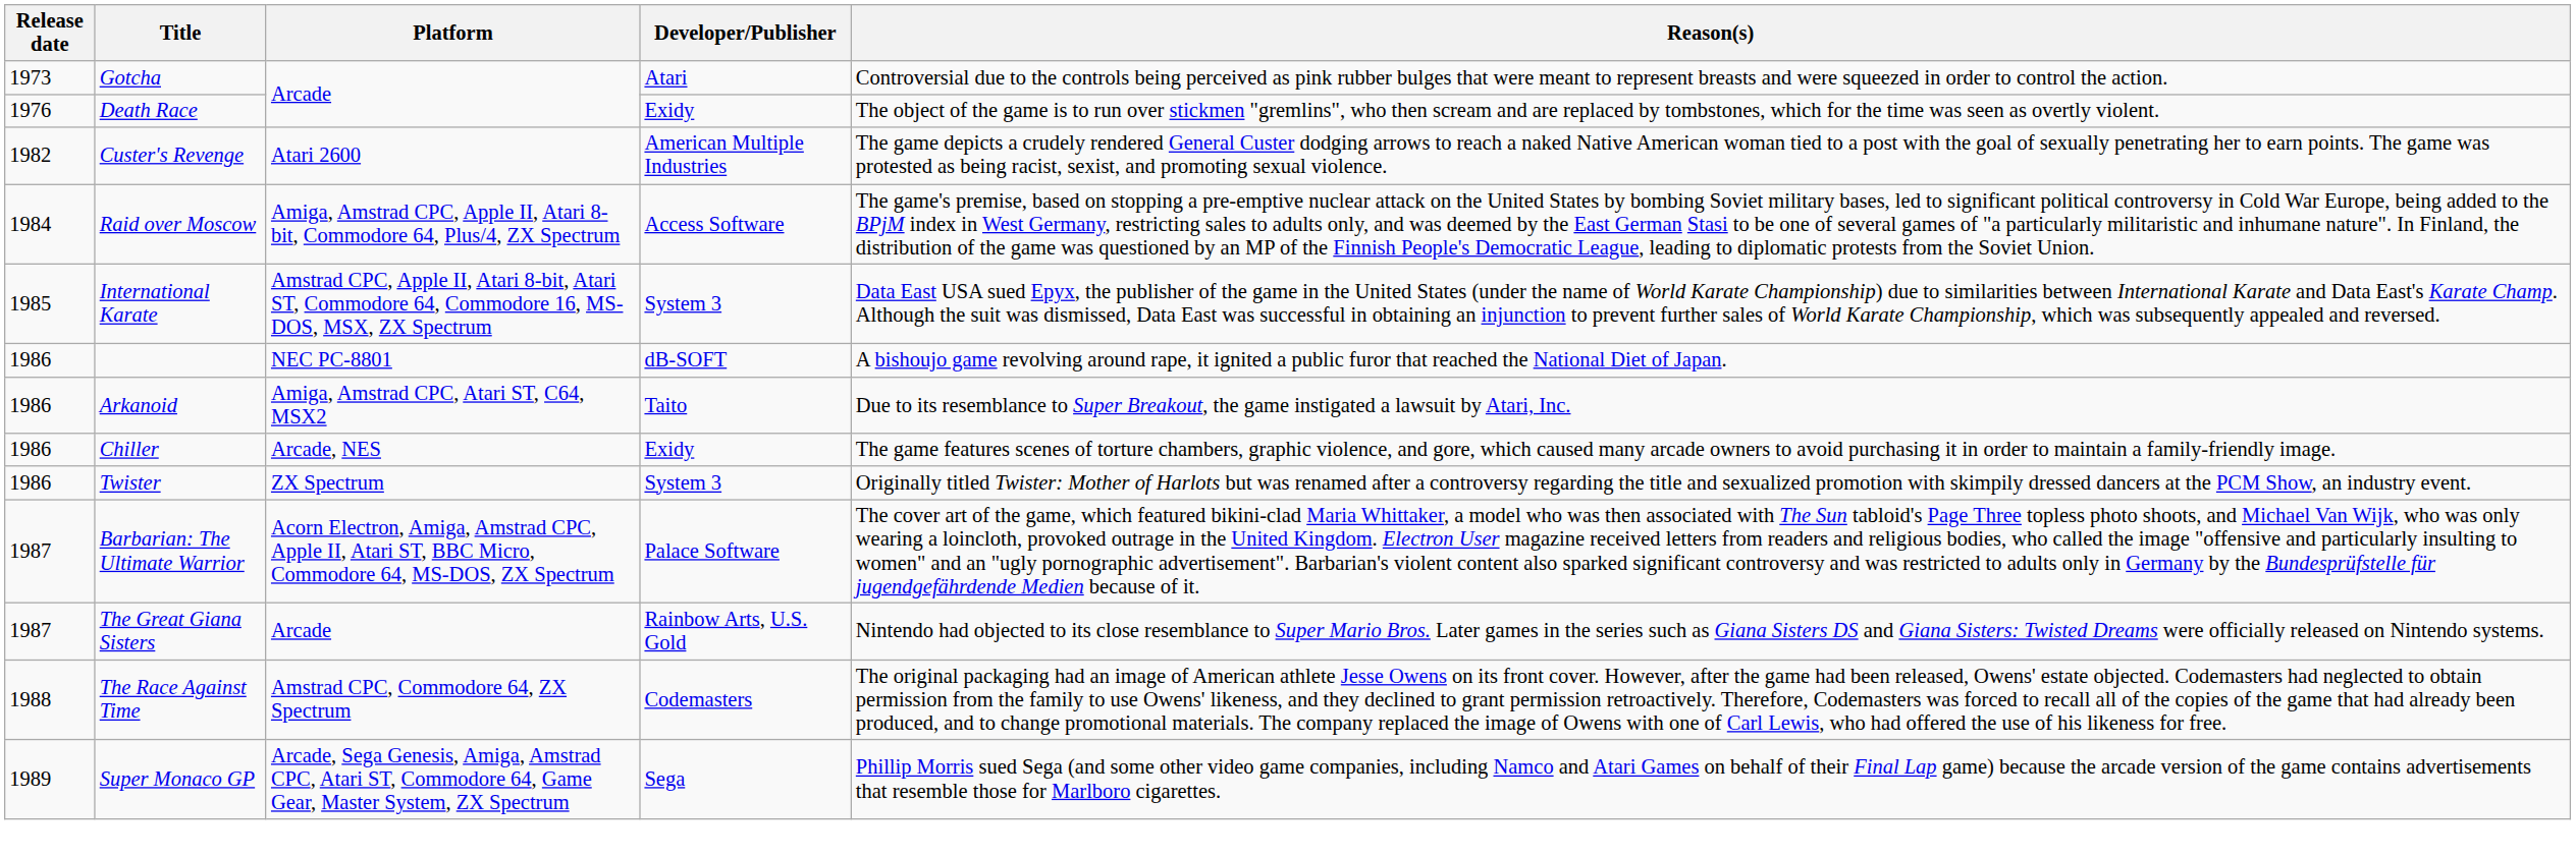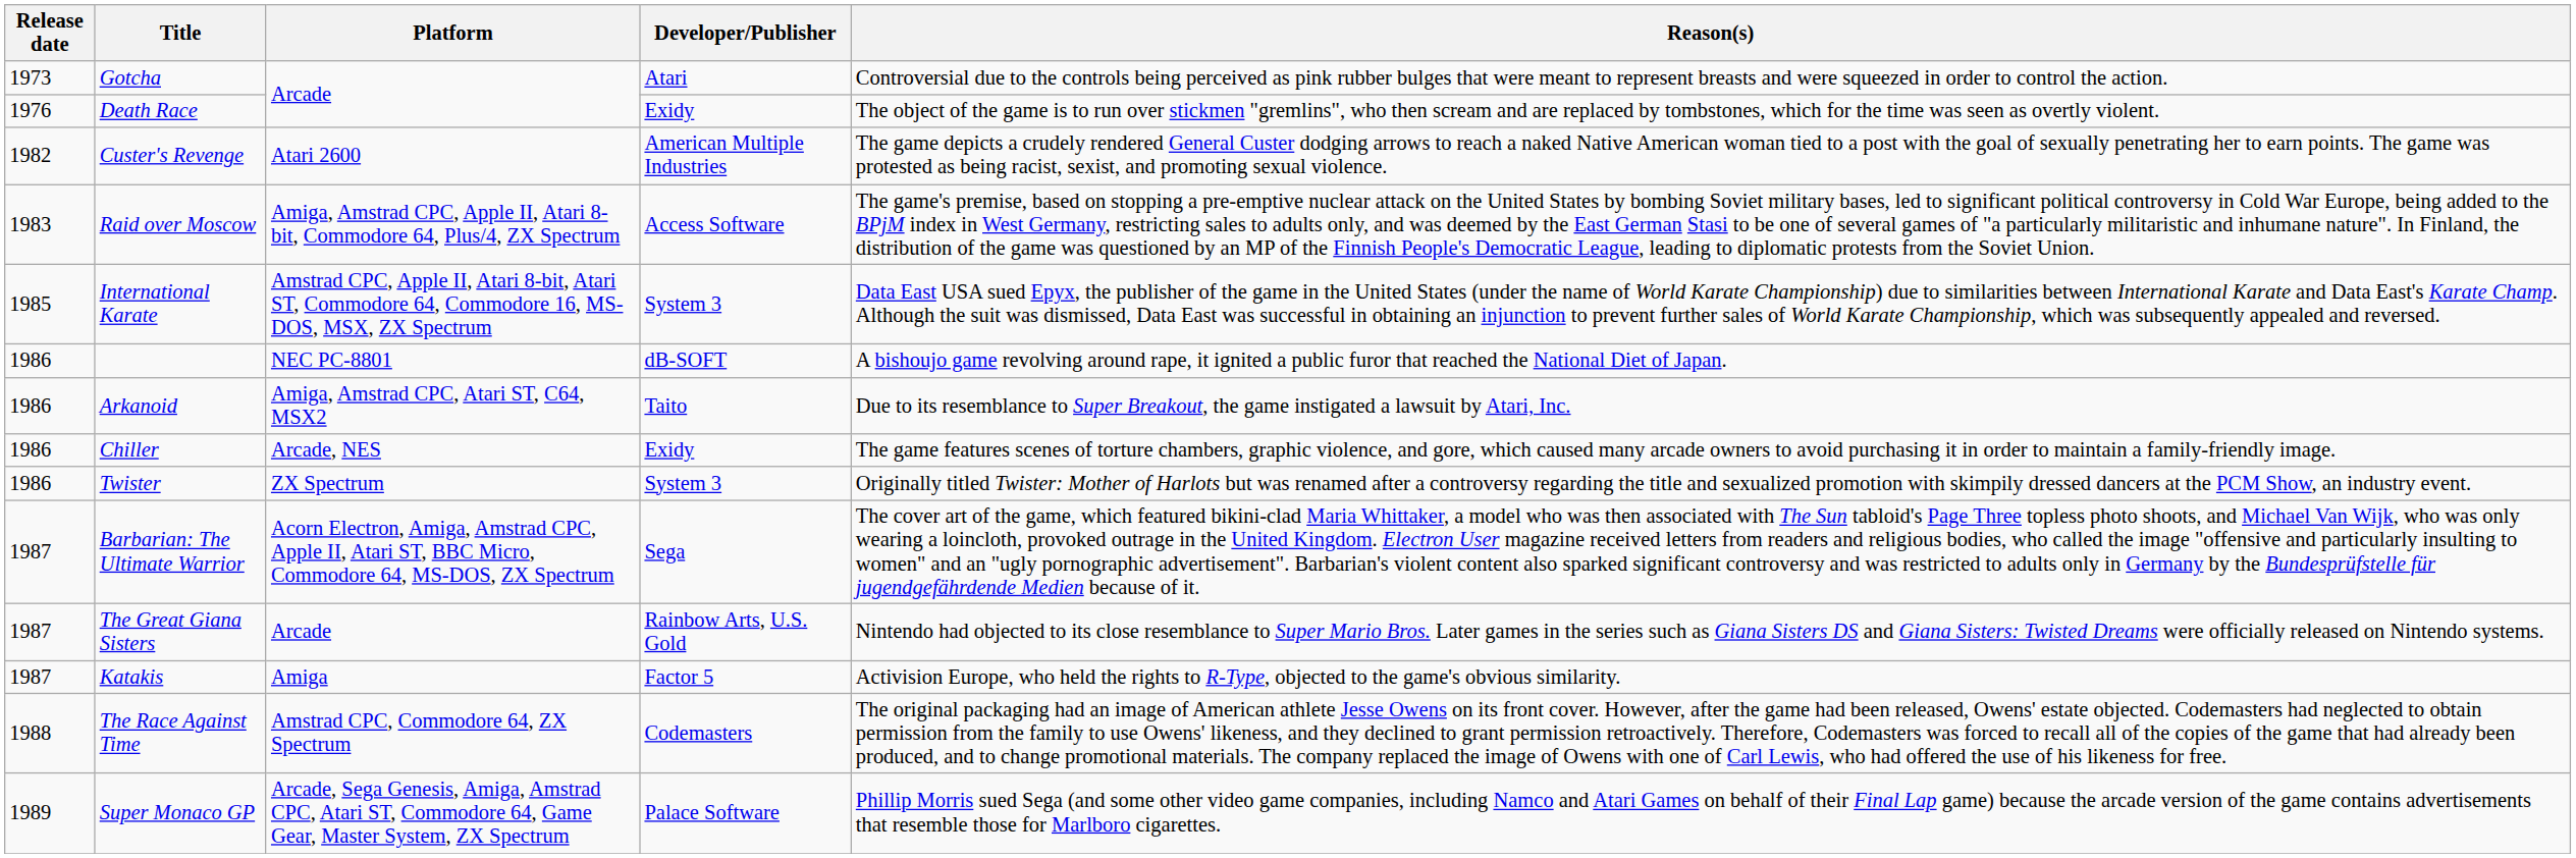Raid over Moscow | Release date: 1984 -> 1983
Barbarian: The Ultimate Warrior | Developer/Publisher: Palace Software -> Sega
+ row: 1987 | Katakis | Amiga | Factor 5 | Activision Europe, who held the rights to R-Type, objected to the game's obvious similarity.
Super Monaco GP | Developer/Publisher: Sega -> Palace Software
